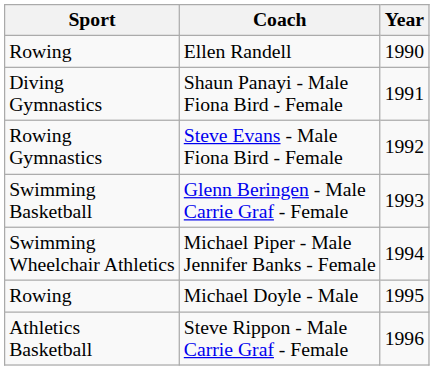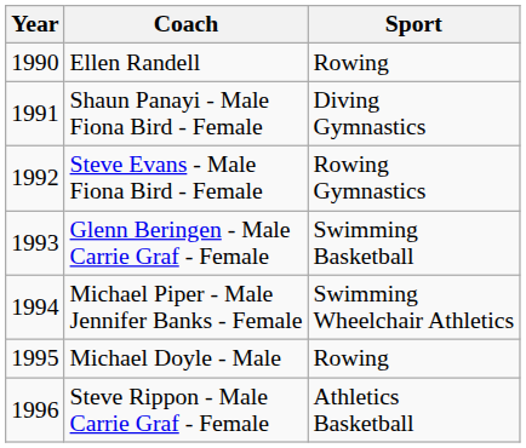columns swapped: Year <-> Sport
